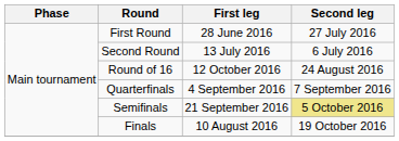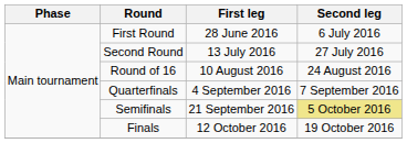First Round | Second leg: 27 July 2016 -> 6 July 2016
Second Round | Second leg: 6 July 2016 -> 27 July 2016
Round of 16 | First leg: 12 October 2016 -> 10 August 2016
Finals | First leg: 10 August 2016 -> 12 October 2016
